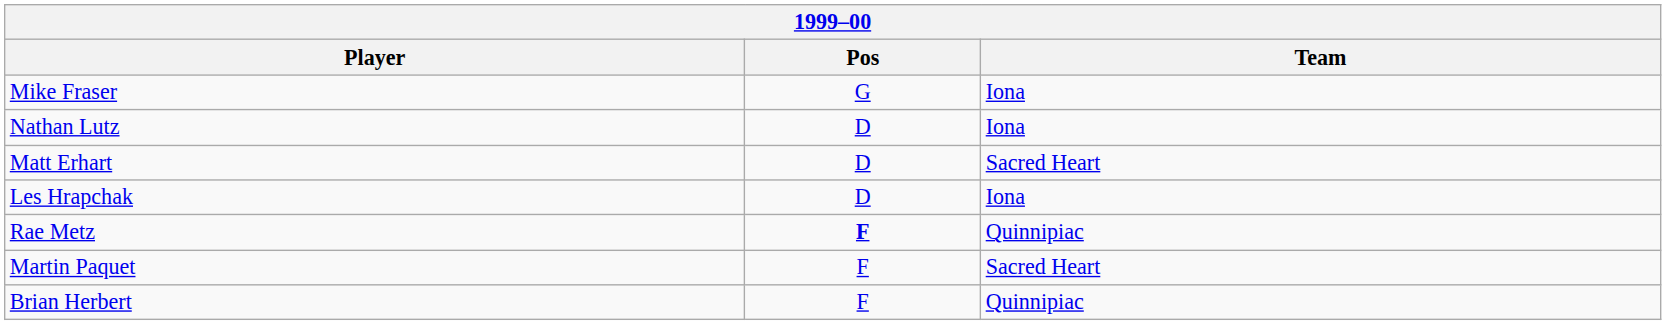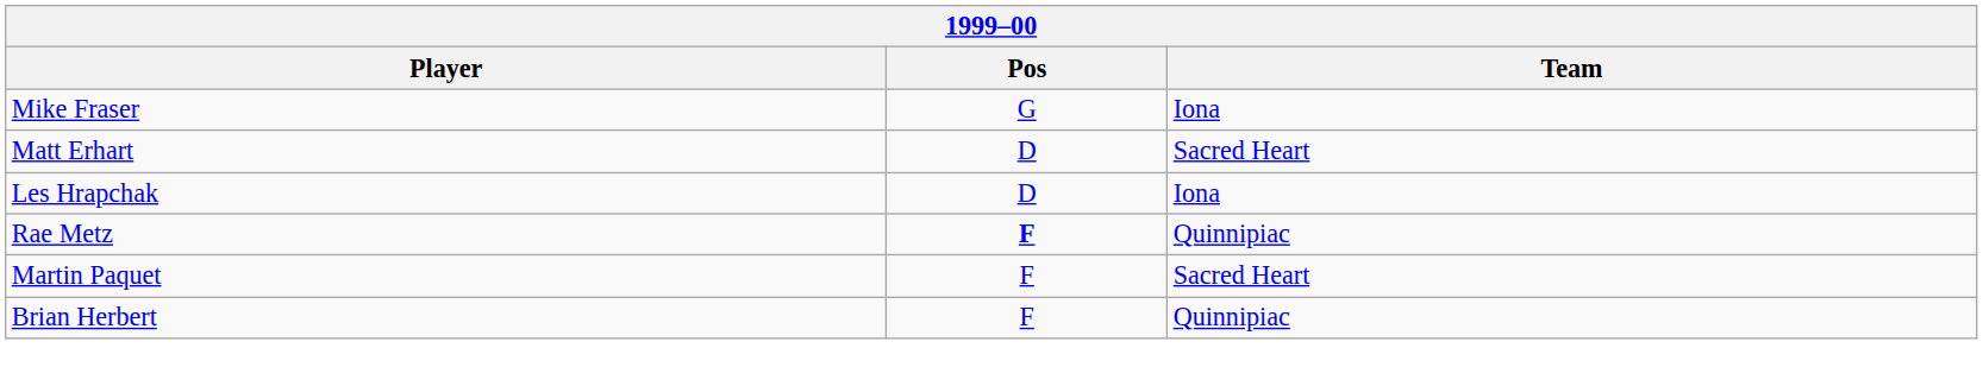- row: Nathan Lutz | D | Iona
